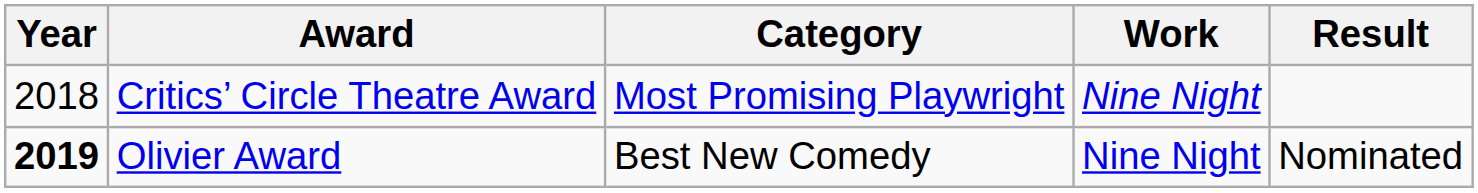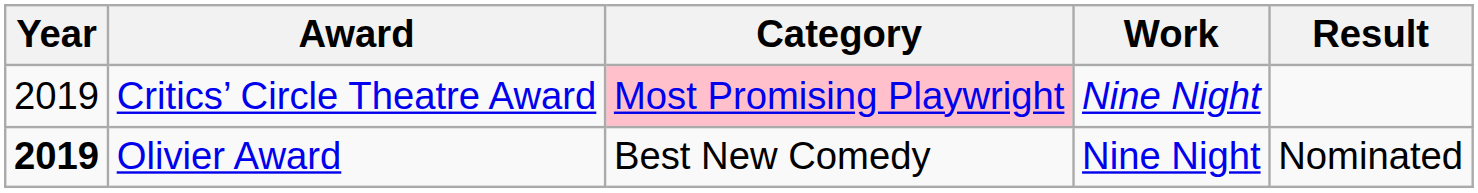Critics’ Circle Theatre Award | Year: 2018 -> 2019
Critics’ Circle Theatre Award | Category: no background -> pink background
